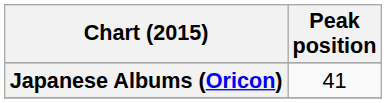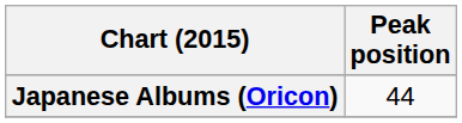Japanese Albums (Oricon) | Peak position: 41 -> 44
